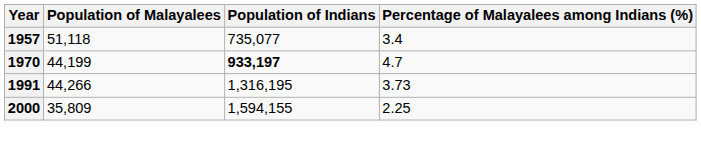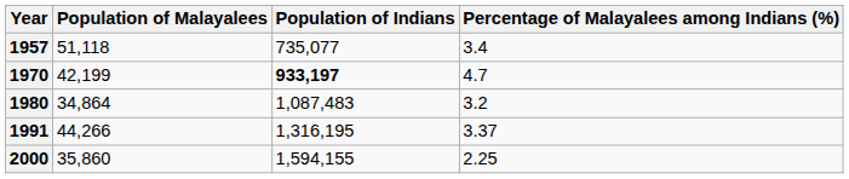1970 | Population of Malayalees: 44,199 -> 42,199
+ row: 1980 | 34,864 | 1,087,483 | 3.2
1991 | Percentage of Malayalees among Indians (%): 3.73 -> 3.37
2000 | Population of Malayalees: 35,809 -> 35,860
